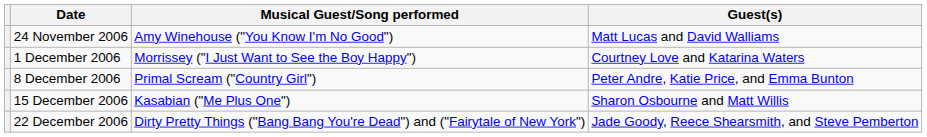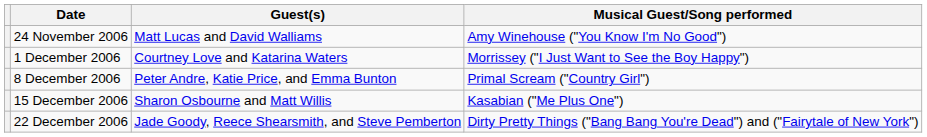columns swapped: Guest(s) <-> Musical Guest/Song performed
